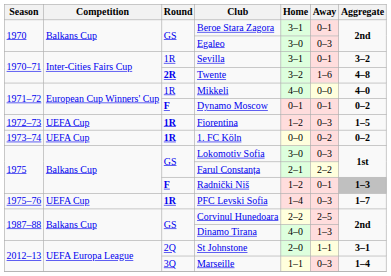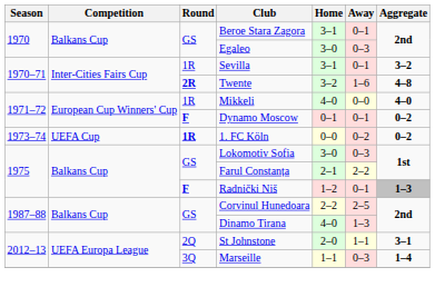- row: 1972–73 | UEFA Cup | 1R | Fiorentina | 1–2 | 0–3 | 1–5
- row: 1975–76 | UEFA Cup | 1R | PFC Levski Sofia | 1–4 | 0–3 | 1–7
